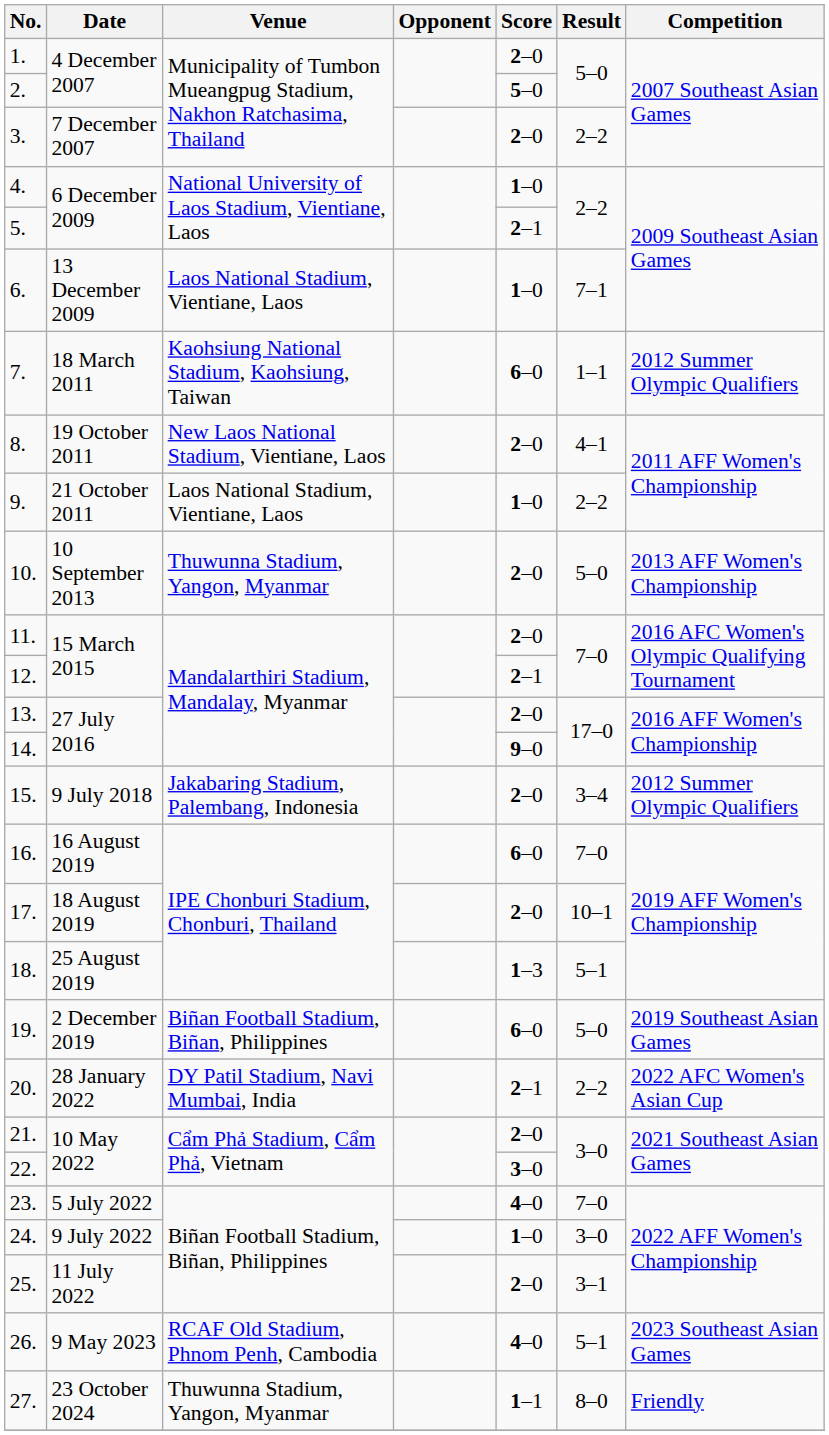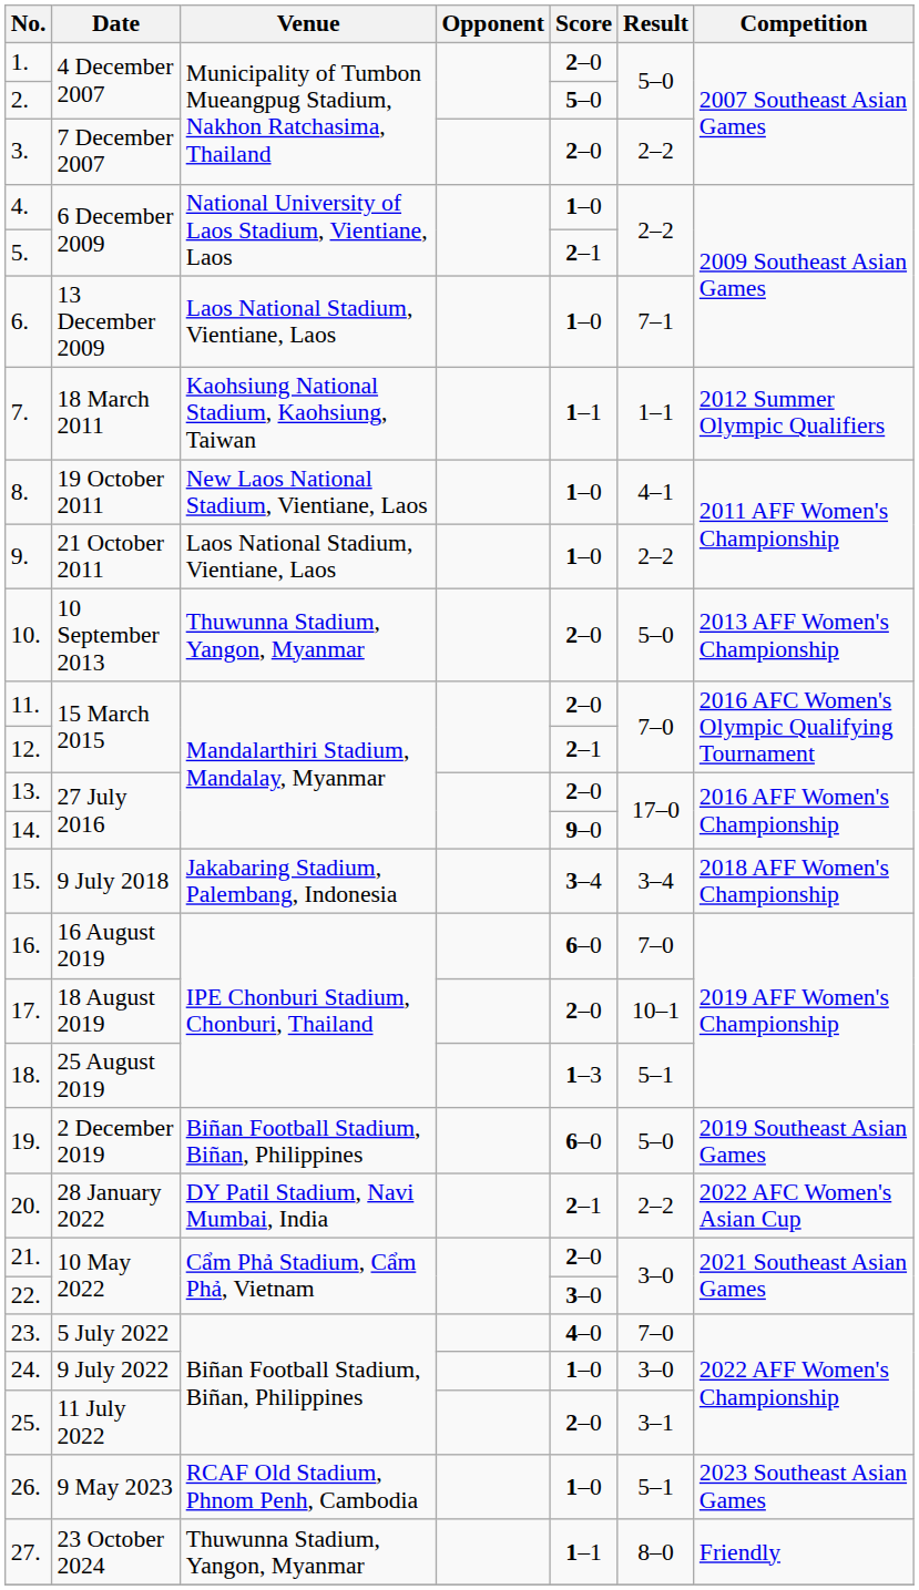7. | Score: 6–0 -> 1–1
8. | Score: 2–0 -> 1–0
15. | Score: 2–0 -> 3–4
15. | Competition: 2012 Summer Olympic Qualifiers -> 2018 AFF Women's Championship
26. | Score: 4–0 -> 1–0
